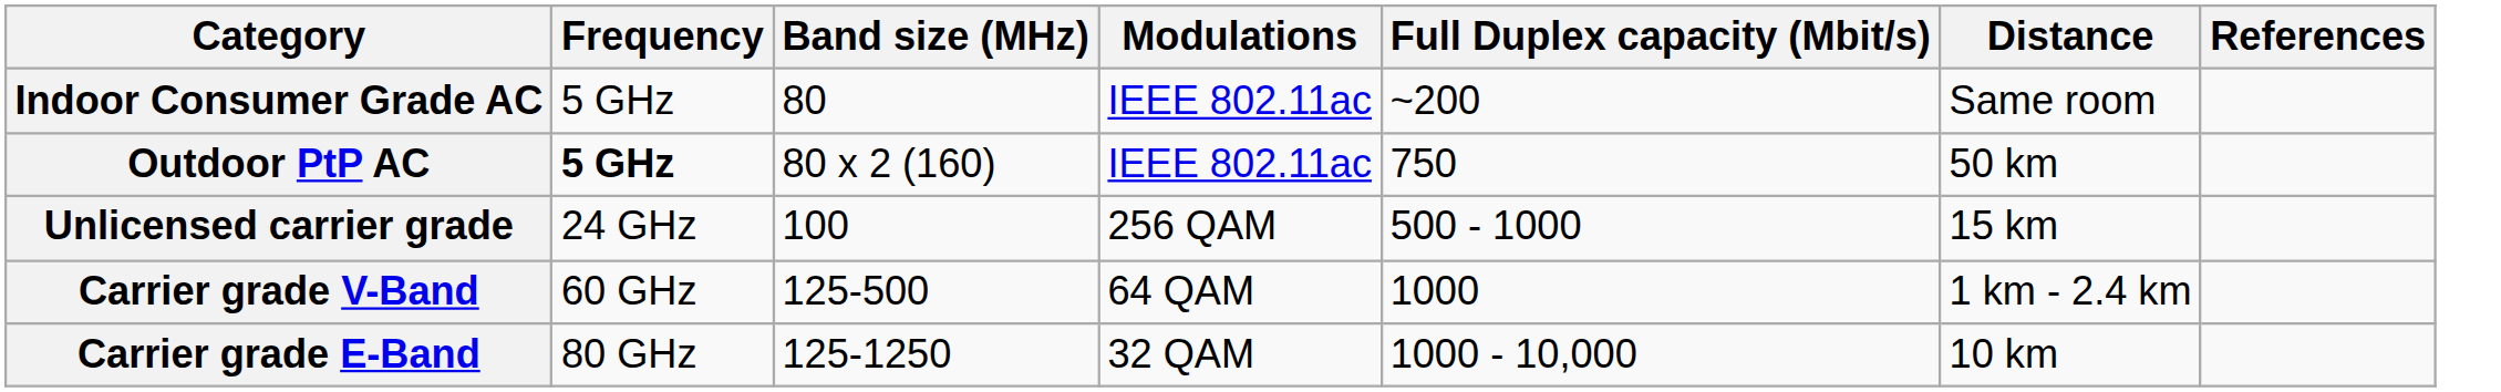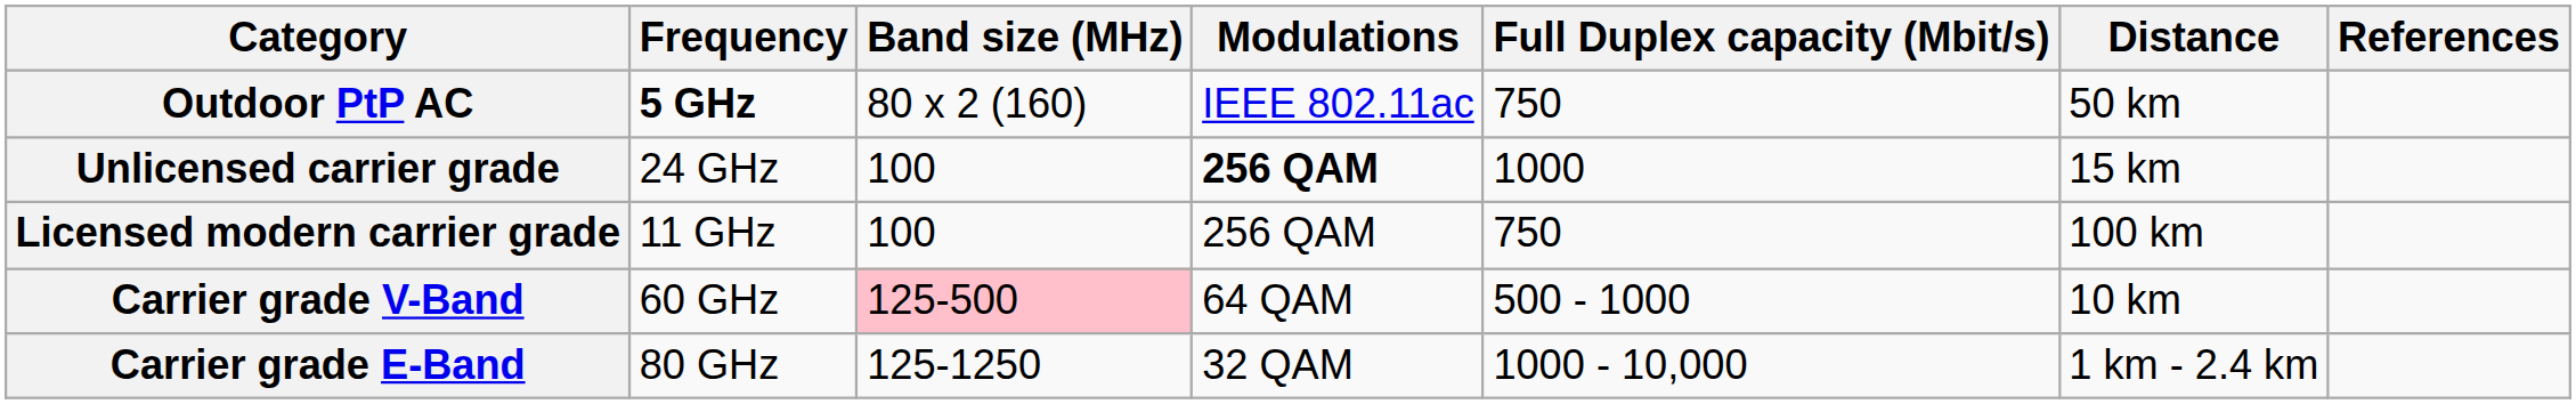- row: Indoor Consumer Grade AC | 5 GHz | 80 | IEEE 802.11ac | ~200 | Same room
Unlicensed carrier grade | Modulations: normal -> bold
Unlicensed carrier grade | Full Duplex capacity (Mbit/s): 500 - 1000 -> 1000
+ row: Licensed modern carrier grade | 11 GHz | 100 | 256 QAM | 750 | 100 km
Carrier grade V-Band | Band size (MHz): no background -> pink background
Carrier grade V-Band | Full Duplex capacity (Mbit/s): 1000 -> 500 - 1000
Carrier grade V-Band | Distance: 1 km - 2.4 km -> 10 km
Carrier grade E-Band | Distance: 10 km -> 1 km - 2.4 km
